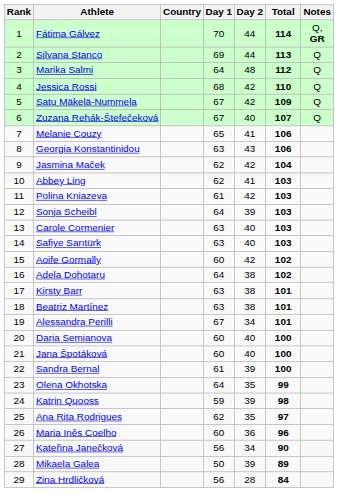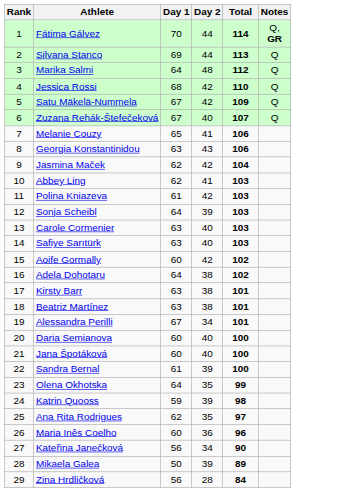- column: Country
